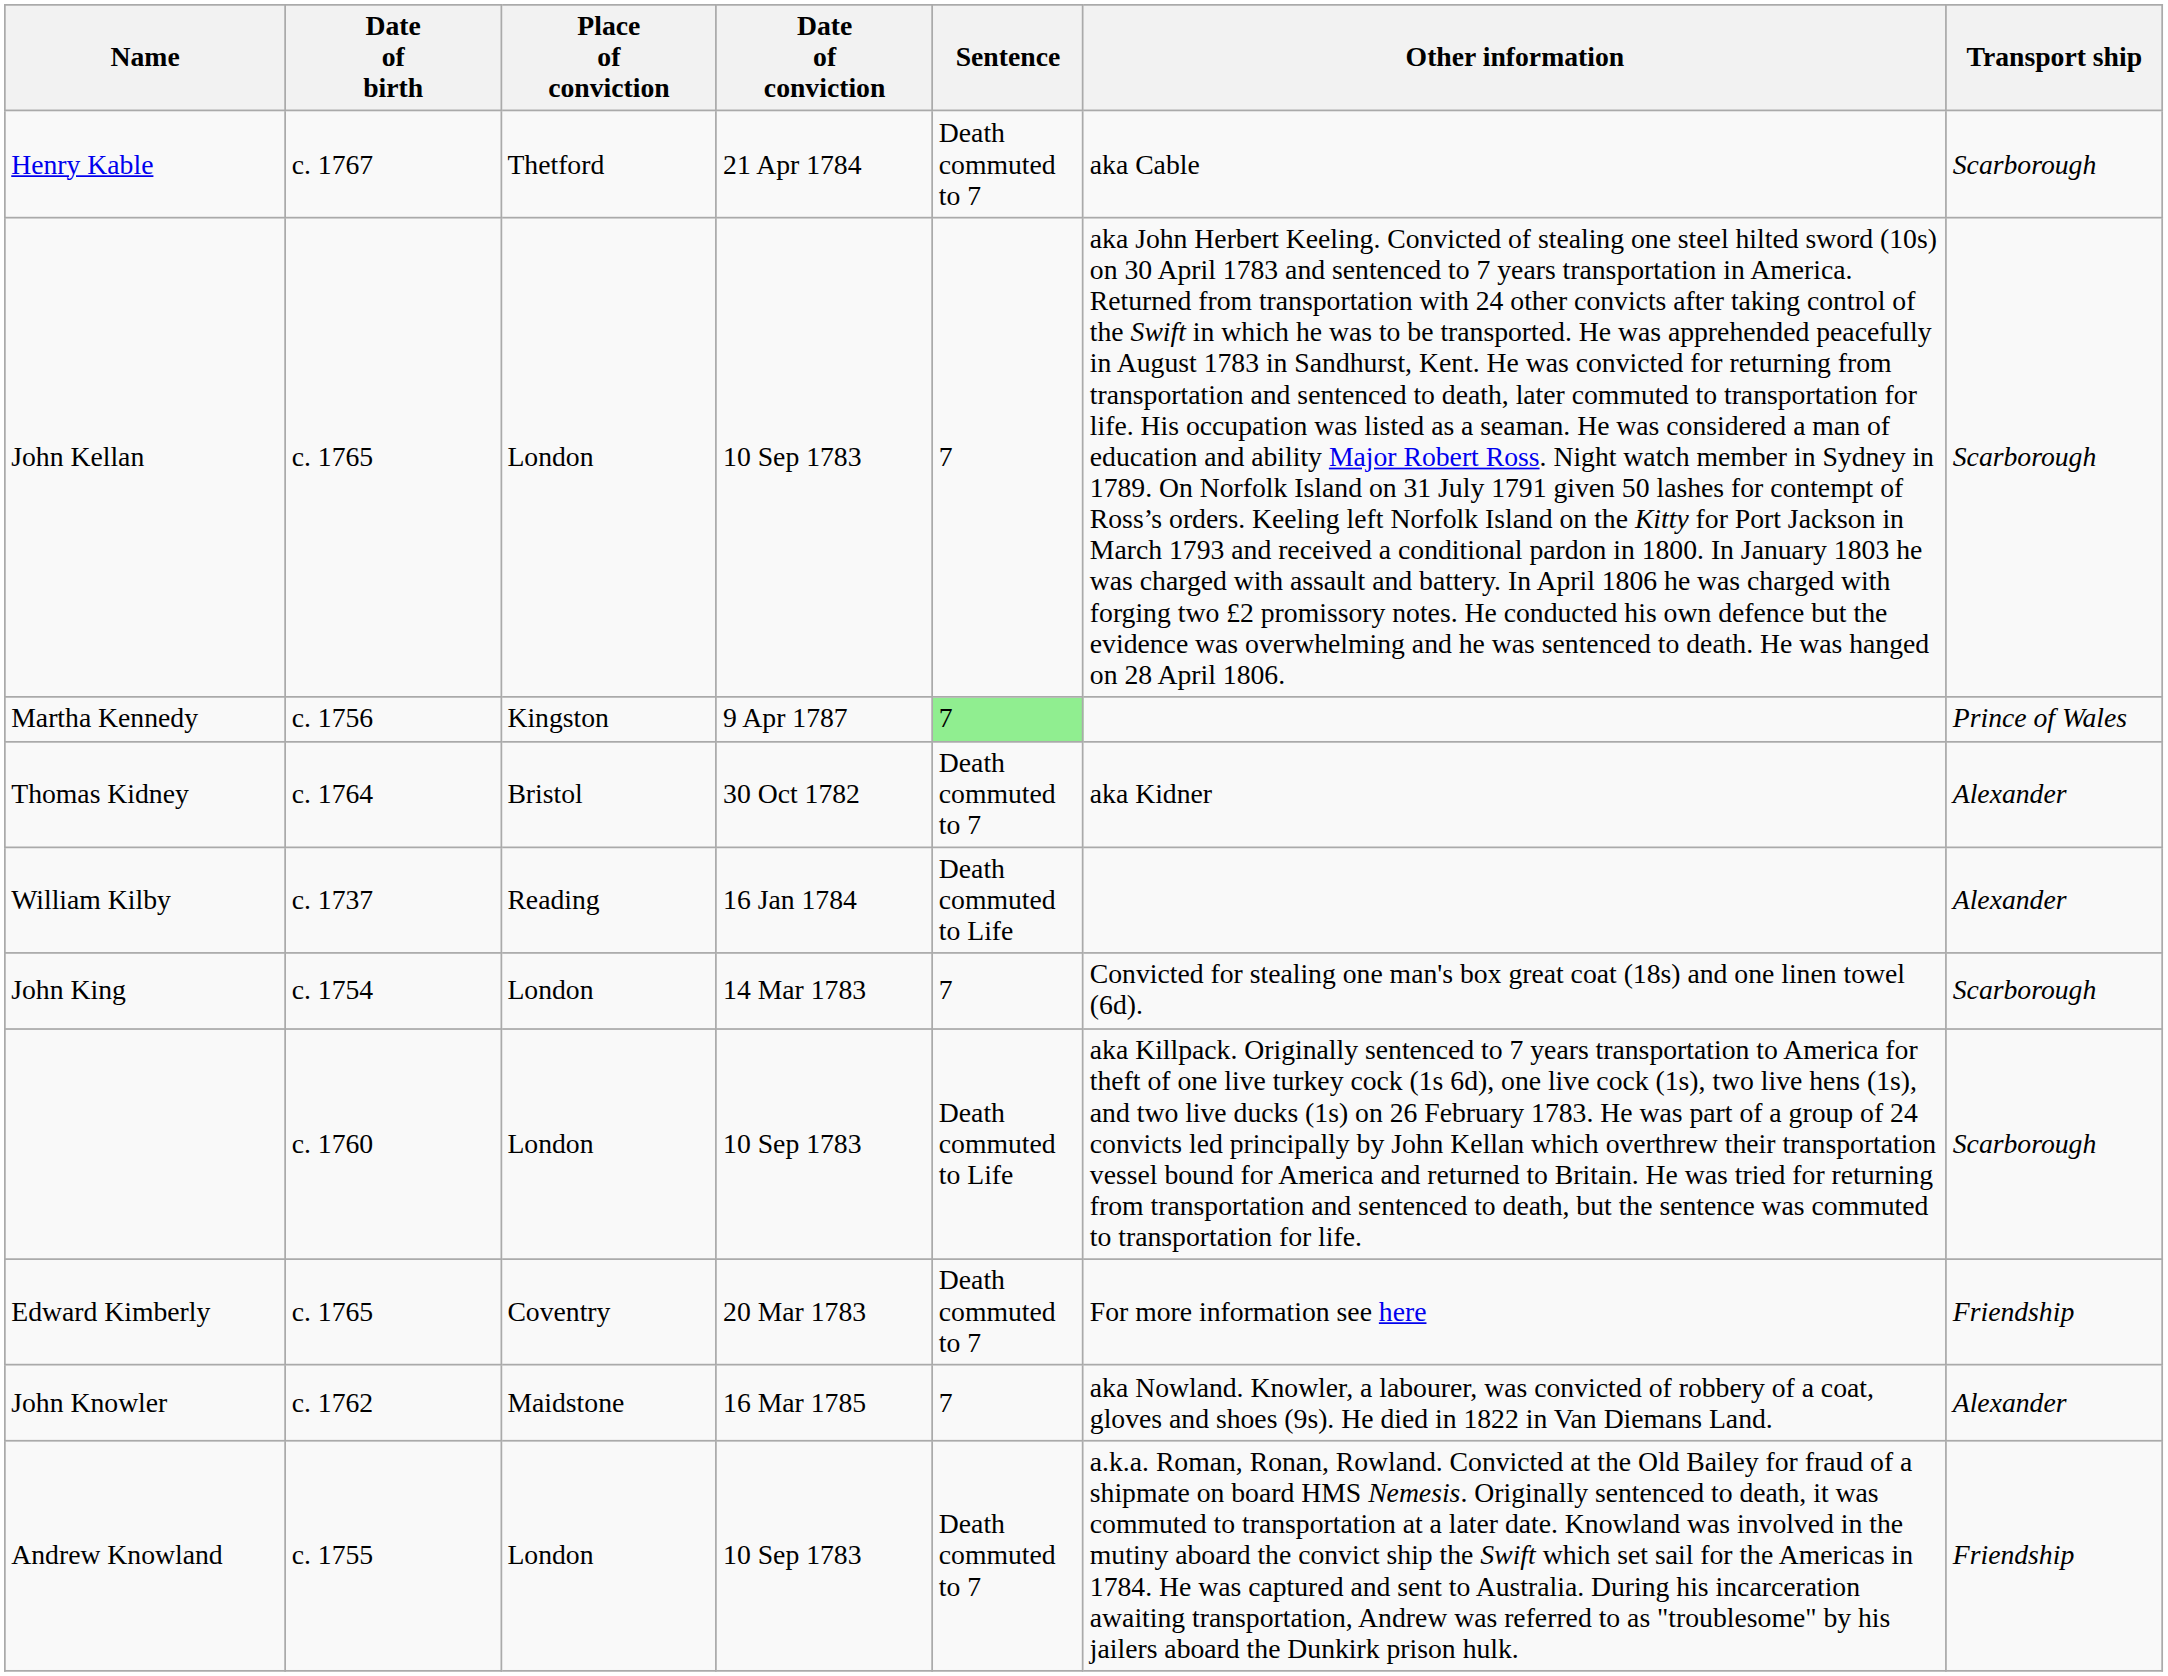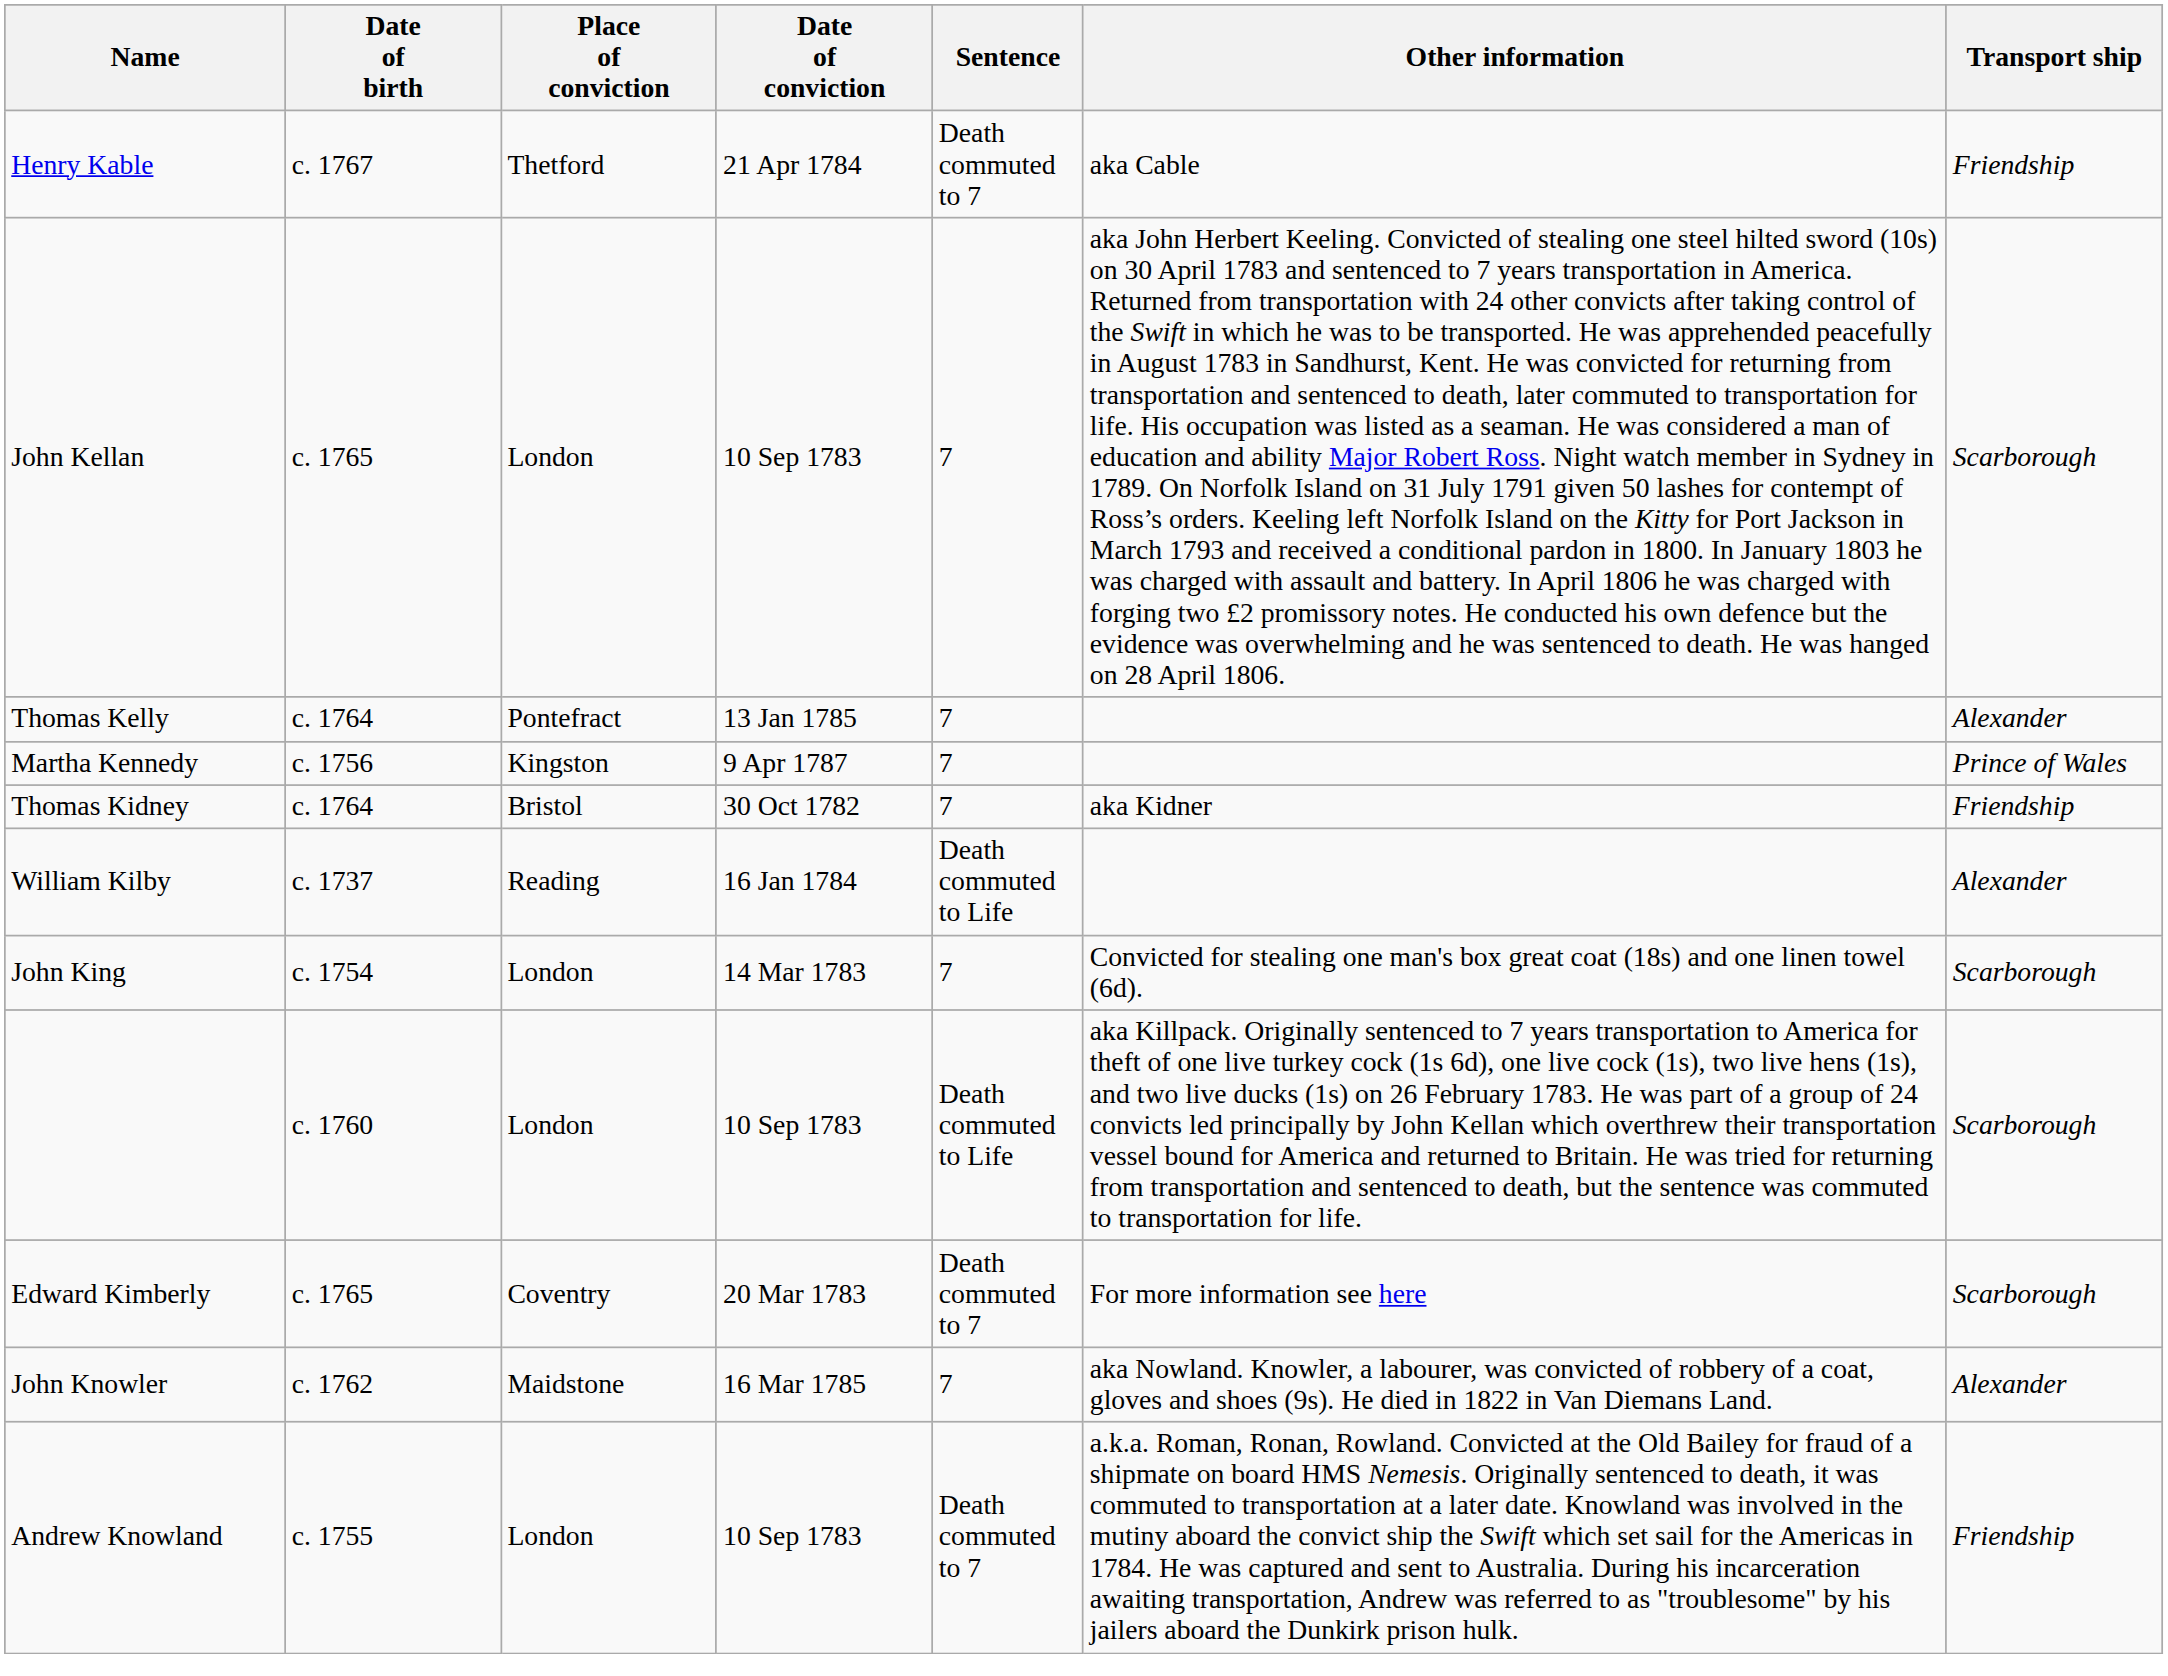Henry Kable | Transport ship: Scarborough -> Friendship
+ row: Thomas Kelly | c. 1764 | Pontefract | 13 Jan 1785 | 7 | Alexander
Martha Kennedy | Sentence: lightgreen background -> no background
Thomas Kidney | Sentence: Death commuted to 7 -> 7
Thomas Kidney | Transport ship: Alexander -> Friendship
Edward Kimberly | Transport ship: Friendship -> Scarborough
